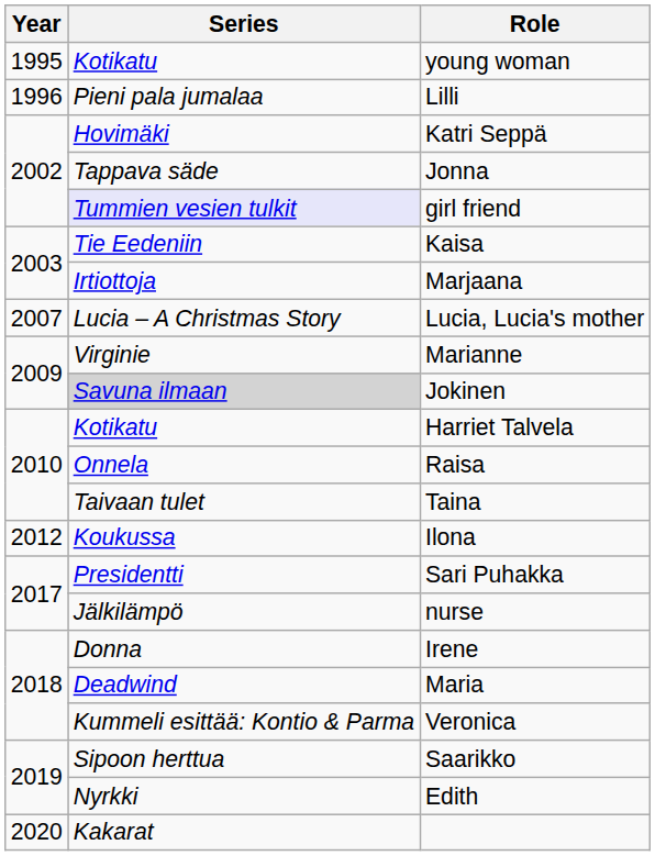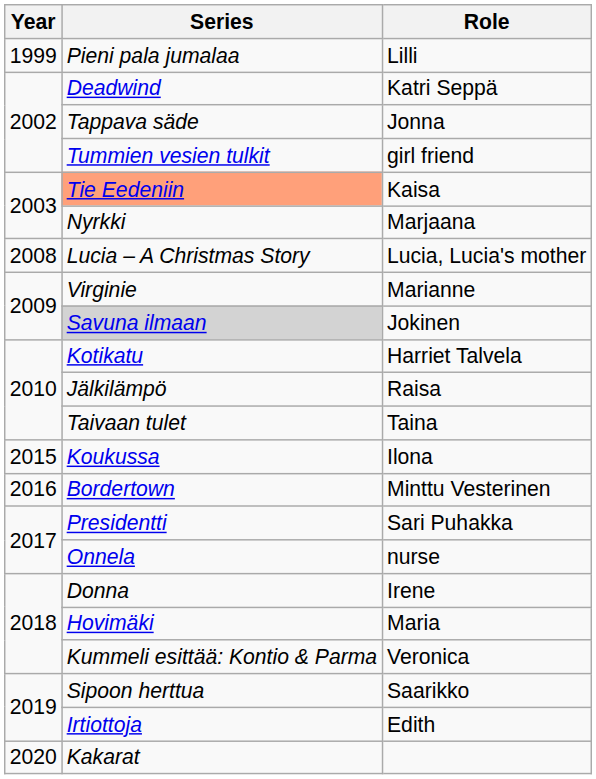- row: 1995 | Kotikatu | young woman
Lilli | Year: 1996 -> 1999
Katri Seppä | Series: Hovimäki -> Deadwind
girl friend | Series: lavender background -> no background
Kaisa | Series: no background -> lightsalmon background
Marjaana | Series: Irtiottoja -> Nyrkki
Lucia, Lucia's mother | Year: 2007 -> 2008
Raisa | Series: Onnela -> Jälkilämpö
Ilona | Year: 2012 -> 2015
+ row: 2016 | Bordertown | Minttu Vesterinen
nurse | Series: Jälkilämpö -> Onnela
Maria | Series: Deadwind -> Hovimäki
Edith | Series: Nyrkki -> Irtiottoja
